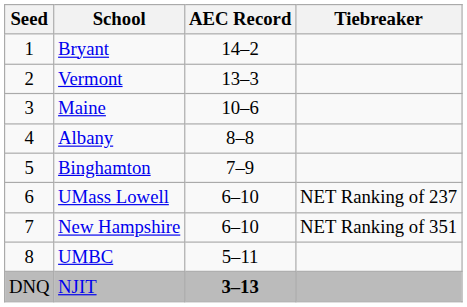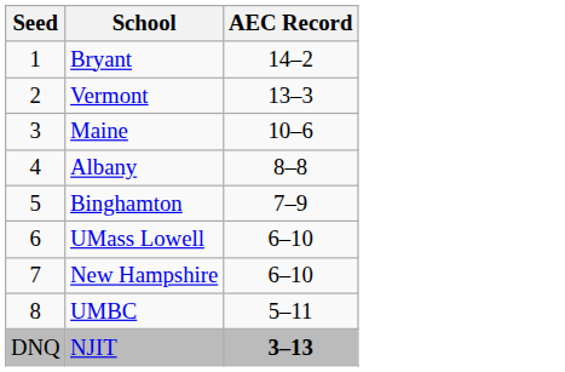- column: Tiebreaker | NET Ranking of 237 | NET Ranking of 351
